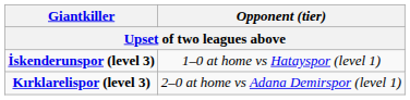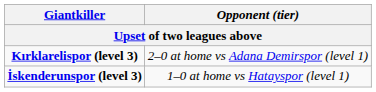rows swapped: İskenderunspor (level 3) <-> Kırklarelispor (level 3)
